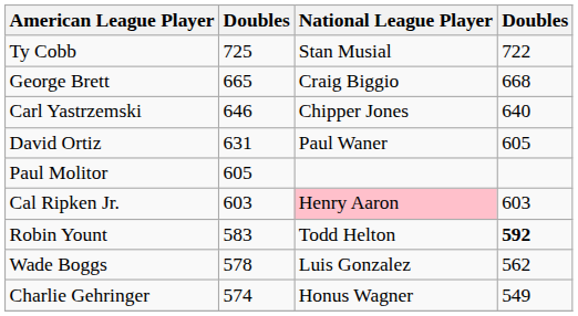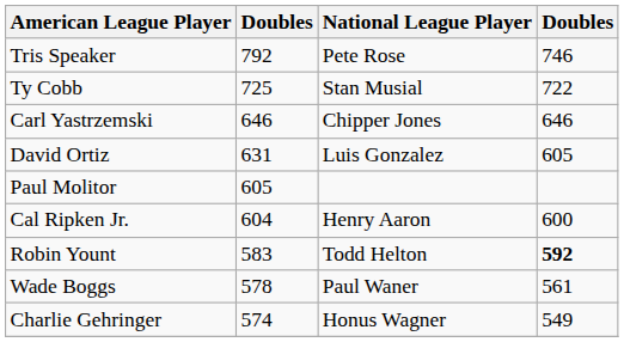+ row: Tris Speaker | 792 | Pete Rose | 746
- row: George Brett | 665 | Craig Biggio | 668
Carl Yastrzemski | column 4: 640 -> 646
David Ortiz | National League Player: Paul Waner -> Luis Gonzalez
Cal Ripken Jr. | column 2: 603 -> 604
Cal Ripken Jr. | National League Player: pink background -> no background
Cal Ripken Jr. | column 4: 603 -> 600
Wade Boggs | National League Player: Luis Gonzalez -> Paul Waner
Wade Boggs | column 4: 562 -> 561
